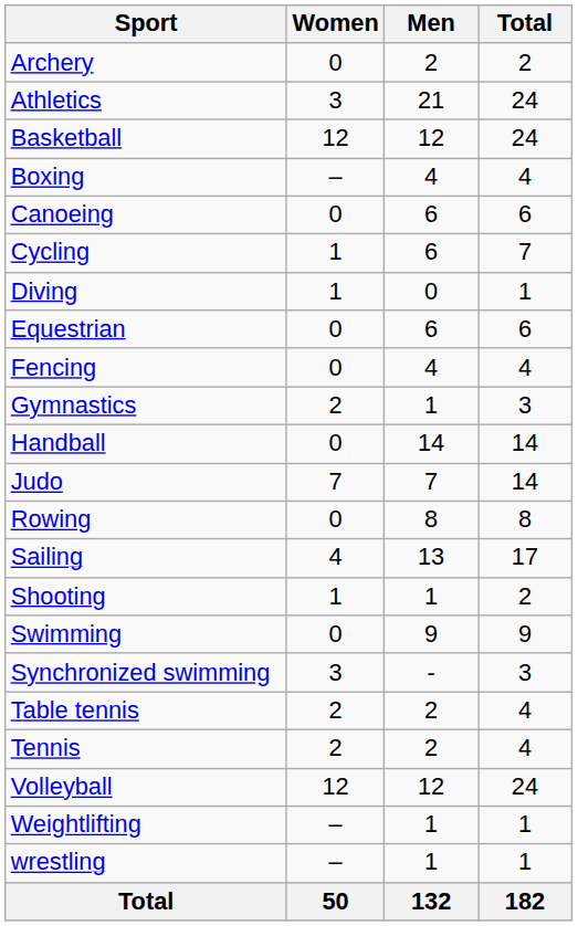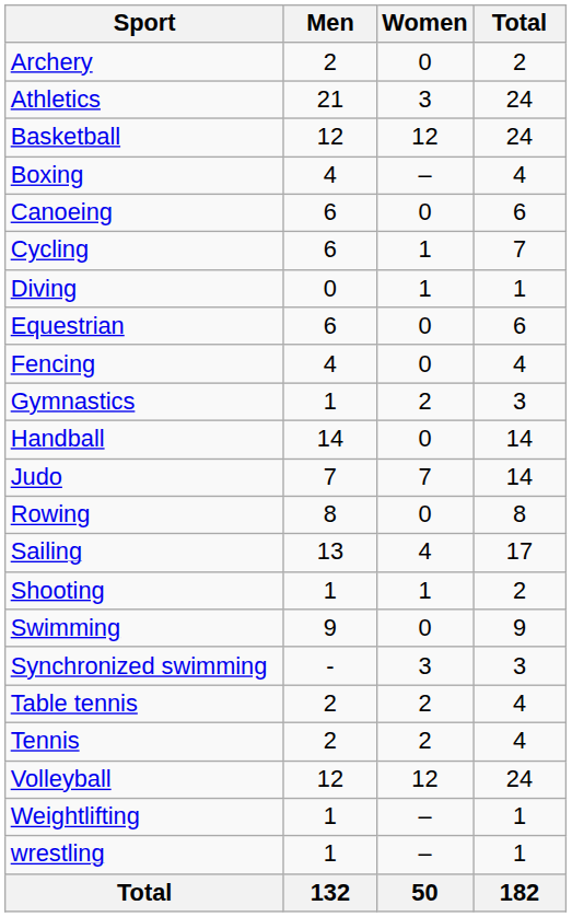columns swapped: Men <-> Women
